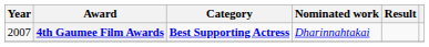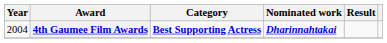4th Gaumee Film Awards | Year: 2007 -> 2004
4th Gaumee Film Awards | Nominated work: normal -> bold
